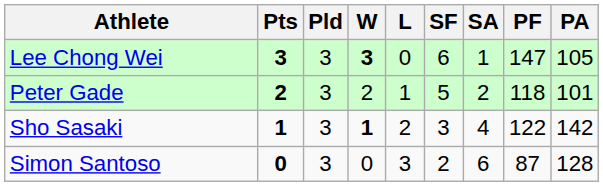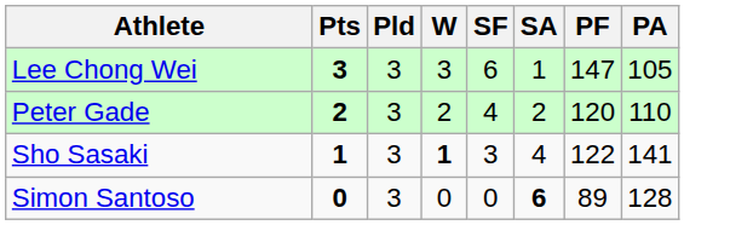- column: L | 0 | 1 | 2 | 3
Lee Chong Wei | W: bold -> normal
Peter Gade | SF: 5 -> 4
Peter Gade | PF: 118 -> 120
Peter Gade | PA: 101 -> 110
Sho Sasaki | PA: 142 -> 141
Simon Santoso | SF: 2 -> 0
Simon Santoso | SA: normal -> bold
Simon Santoso | PF: 87 -> 89
